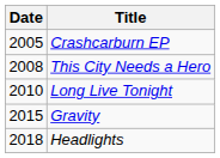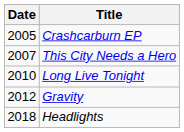This City Needs a Hero | Date: 2008 -> 2007
Gravity | Date: 2015 -> 2012
